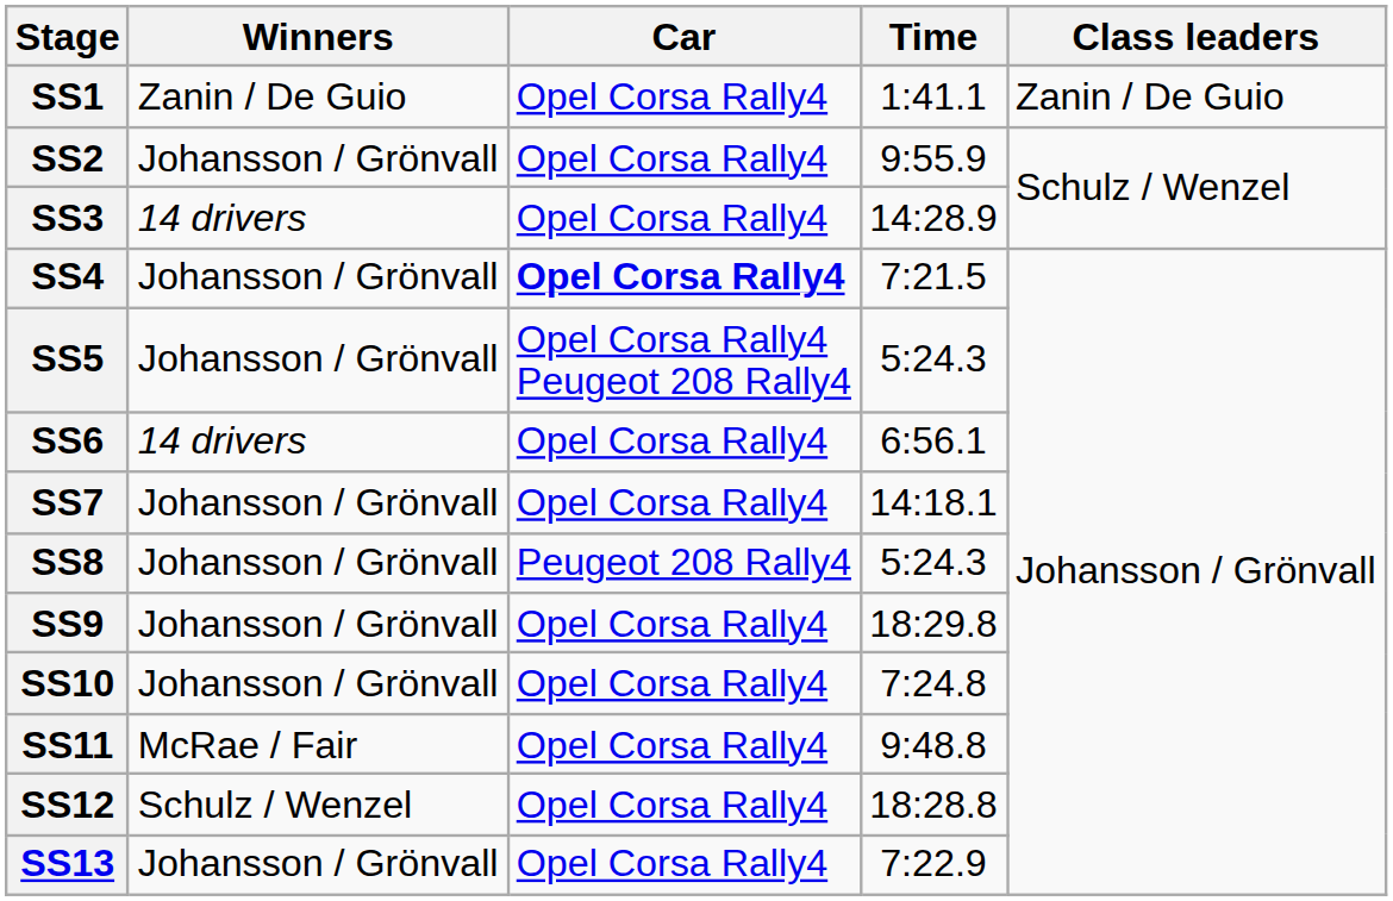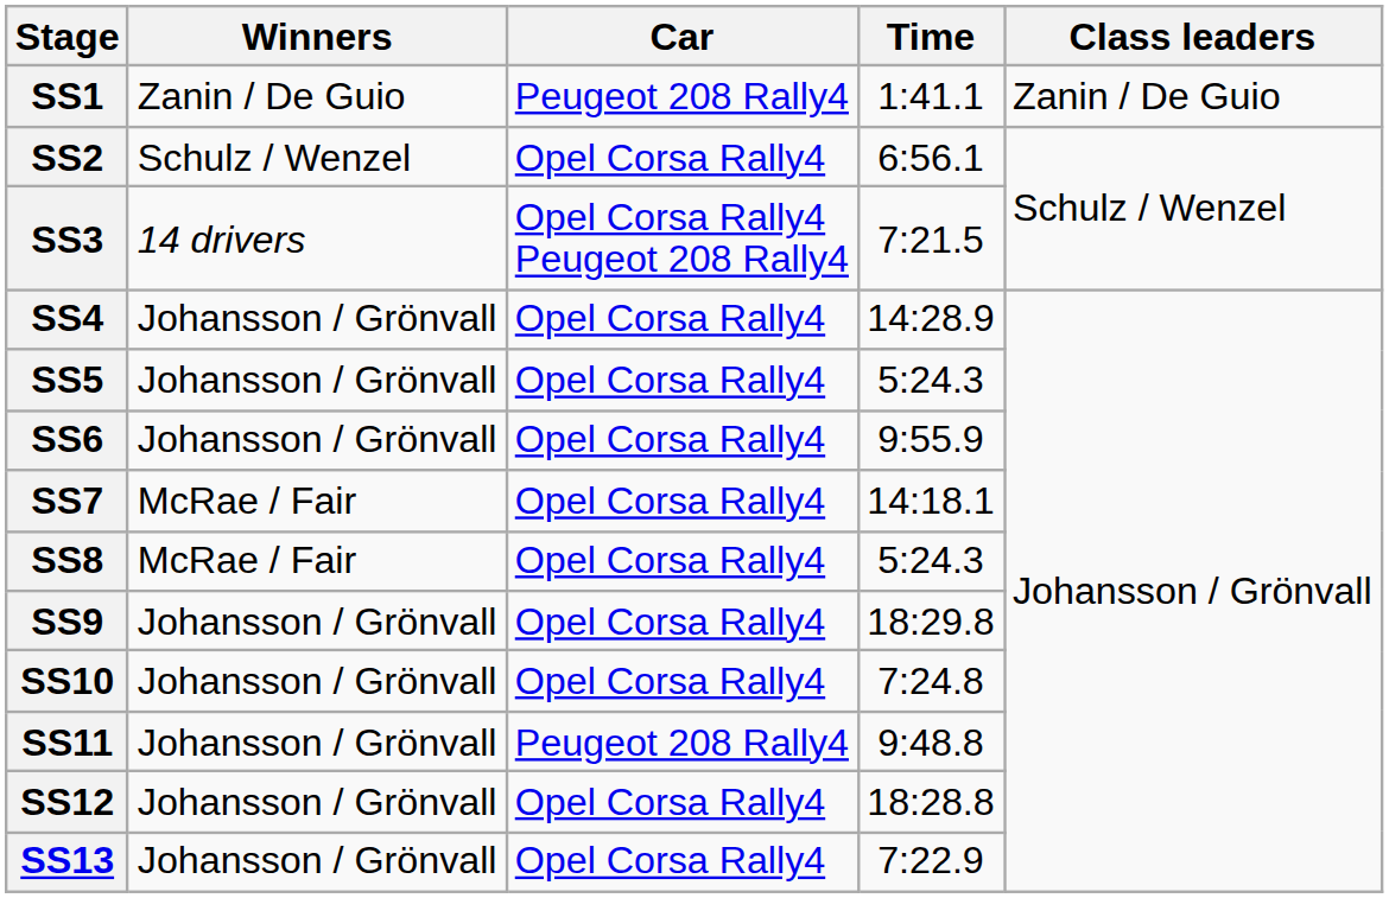SS1 | Car: Opel Corsa Rally4 -> Peugeot 208 Rally4
SS2 | Winners: Johansson / Grönvall -> Schulz / Wenzel
SS2 | Time: 9:55.9 -> 6:56.1
SS3 | Car: Opel Corsa Rally4 -> Opel Corsa Rally4 Peugeot 208 Rally4
SS3 | Time: 14:28.9 -> 7:21.5
SS4 | Car: bold -> normal
SS4 | Time: 7:21.5 -> 14:28.9
SS5 | Car: Opel Corsa Rally4 Peugeot 208 Rally4 -> Opel Corsa Rally4
SS6 | Winners: 14 drivers -> Johansson / Grönvall
SS6 | Time: 6:56.1 -> 9:55.9
SS7 | Winners: Johansson / Grönvall -> McRae / Fair
SS8 | Winners: Johansson / Grönvall -> McRae / Fair
SS8 | Car: Peugeot 208 Rally4 -> Opel Corsa Rally4
SS11 | Winners: McRae / Fair -> Johansson / Grönvall
SS11 | Car: Opel Corsa Rally4 -> Peugeot 208 Rally4
SS12 | Winners: Schulz / Wenzel -> Johansson / Grönvall
